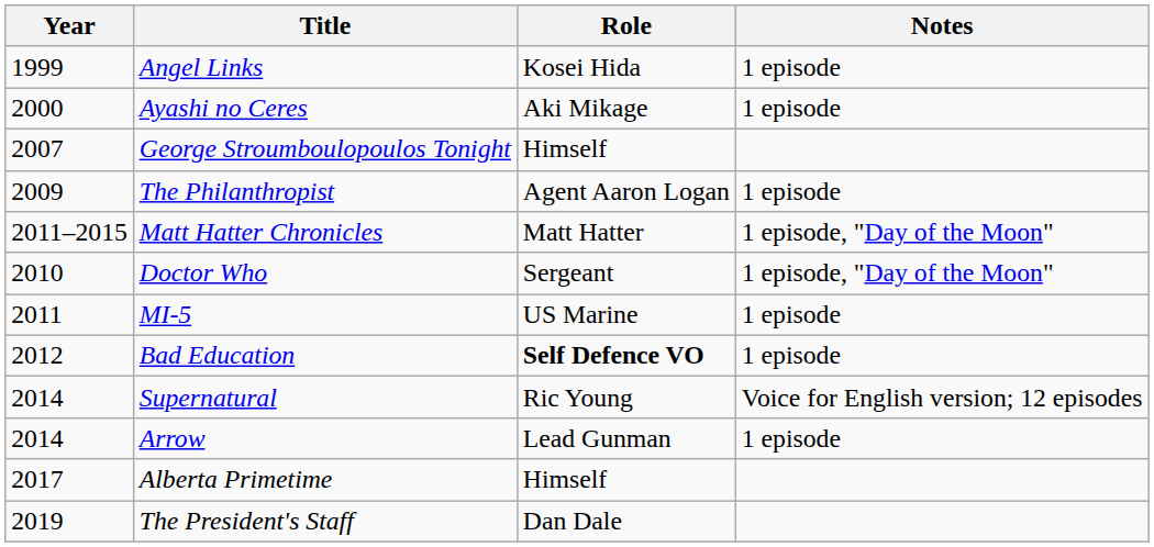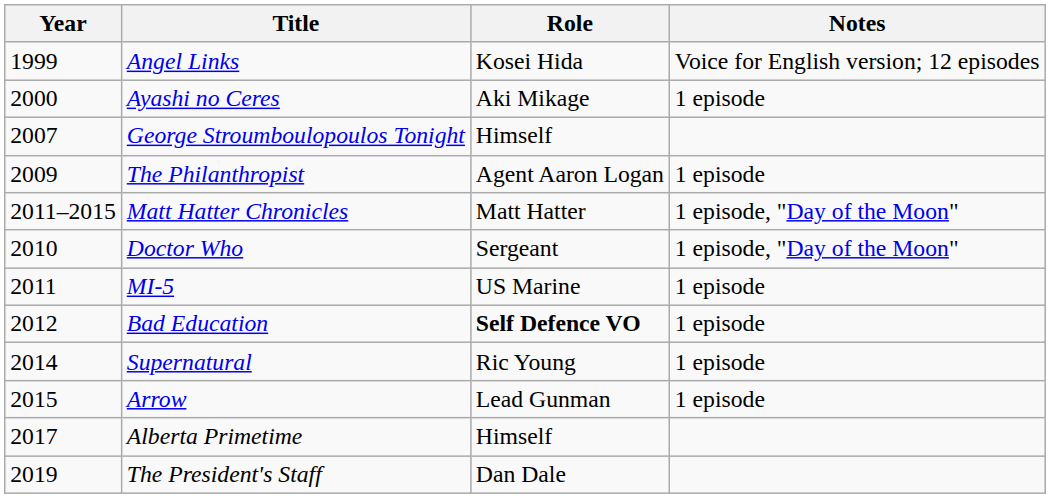Angel Links | Notes: 1 episode -> Voice for English version; 12 episodes
Supernatural | Notes: Voice for English version; 12 episodes -> 1 episode
Arrow | Year: 2014 -> 2015
